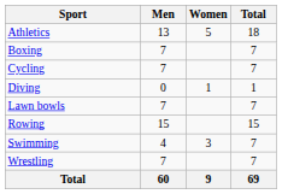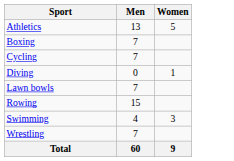- column: Total | 18 | 7 | 7 | 1 | 7 | 15 | 7 | 7 | 69
